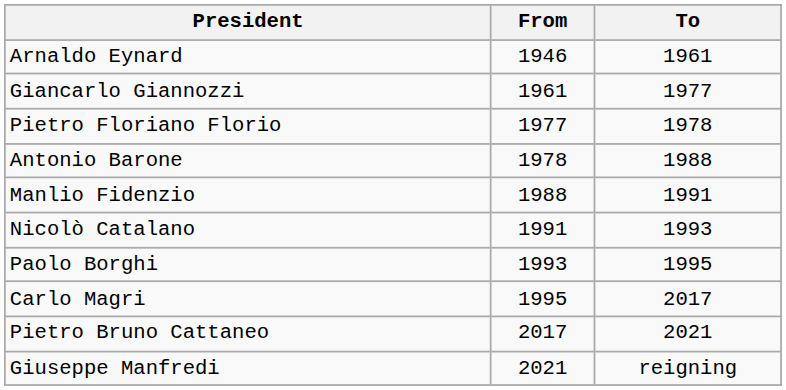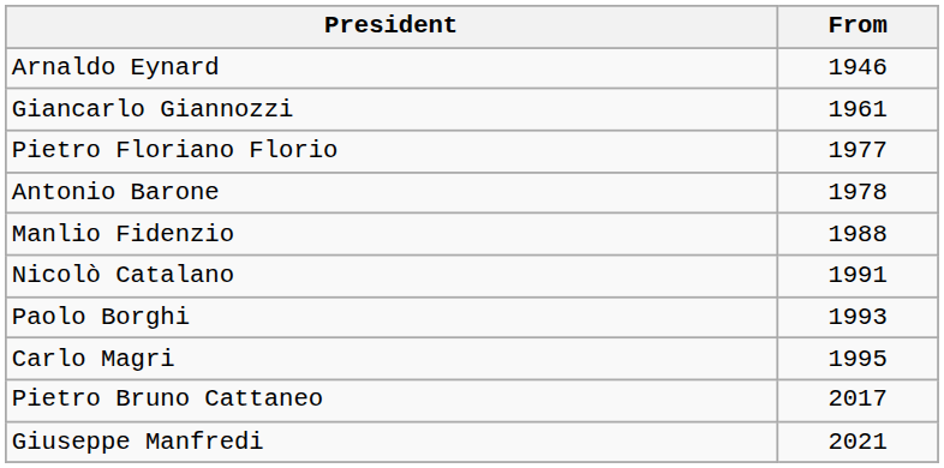- column: To | 1961 | 1977 | 1978 | 1988 | 1991 | 1993 | 1995 | 2017 | 2021 | reigning
